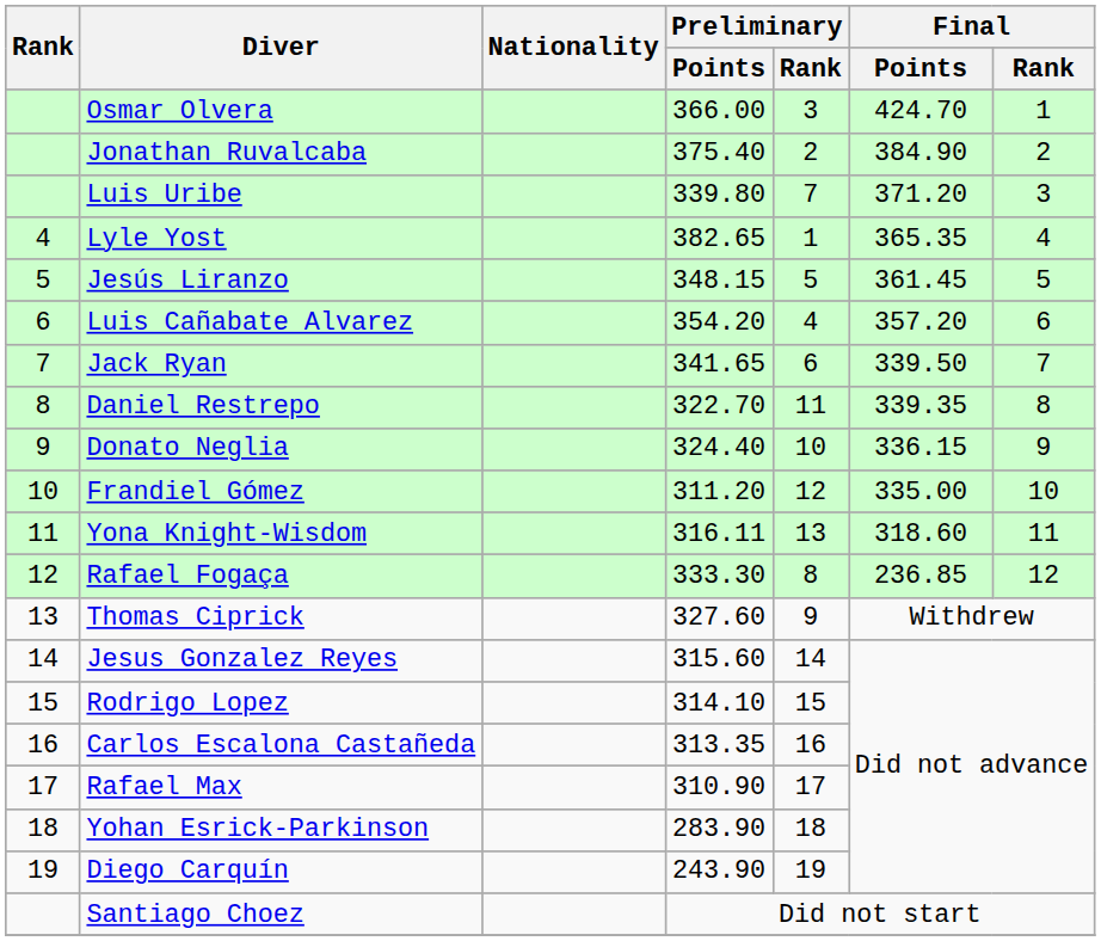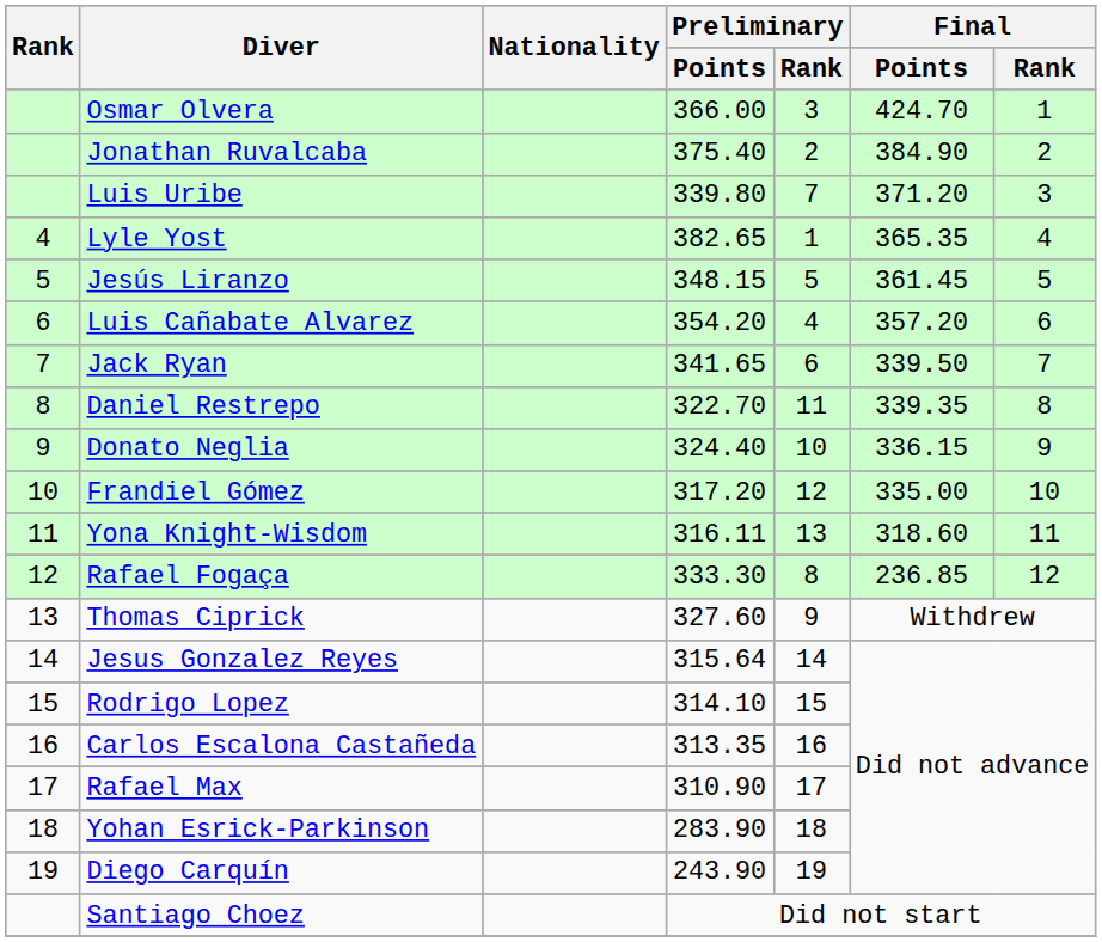Frandiel Gómez | Preliminary / Points: 311.20 -> 317.20
Jesus Gonzalez Reyes | Preliminary / Points: 315.60 -> 315.64
